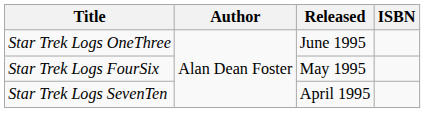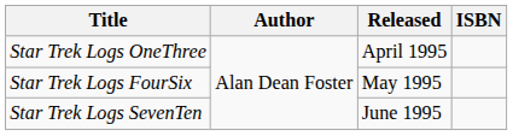Star Trek Logs OneThree | Released: June 1995 -> April 1995
Star Trek Logs SevenTen | Released: April 1995 -> June 1995
